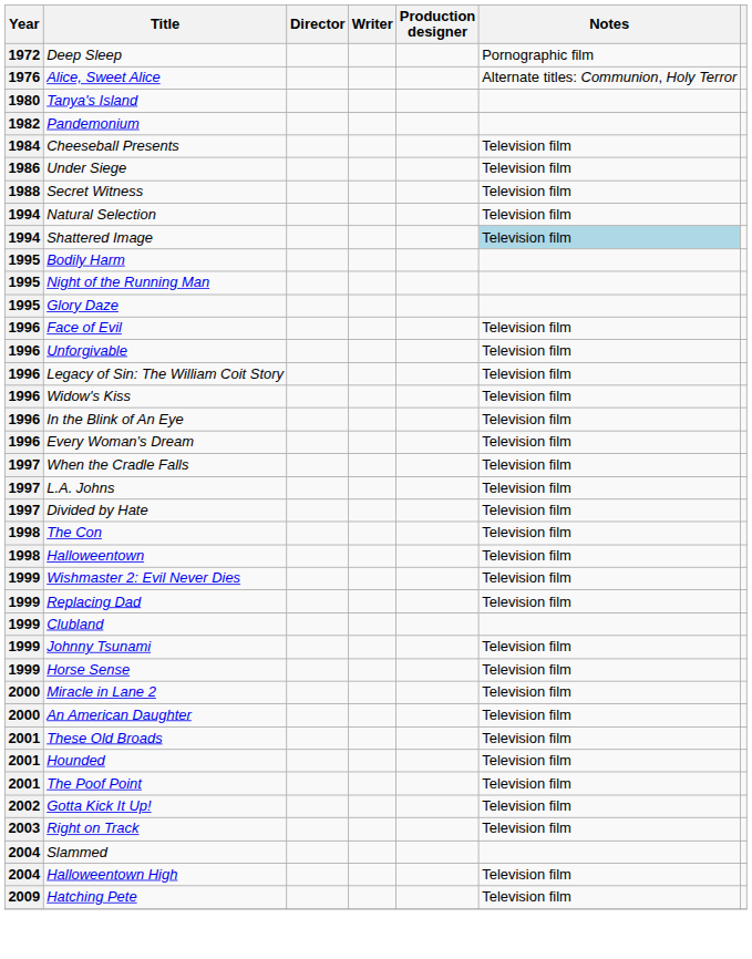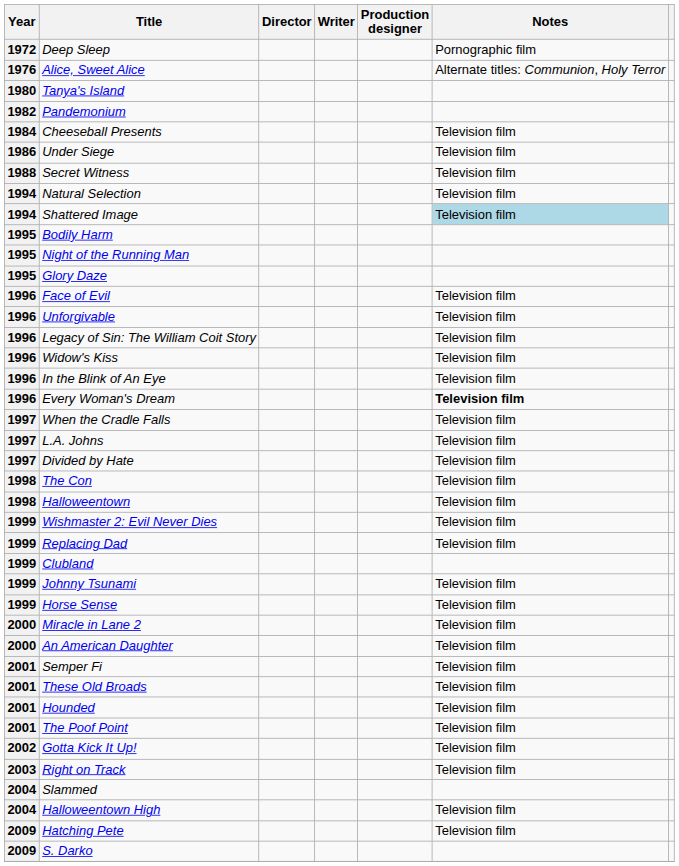Every Woman's Dream | Notes: normal -> bold
+ row: 2001 | Semper Fi | Television film
+ row: 2009 | S. Darko
